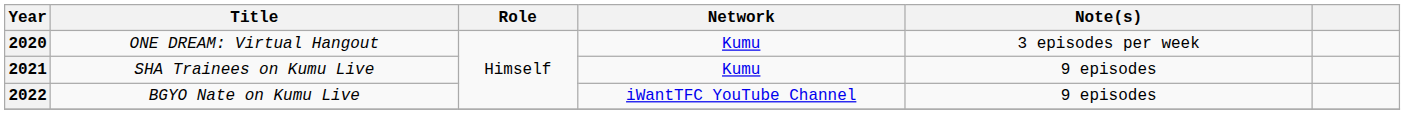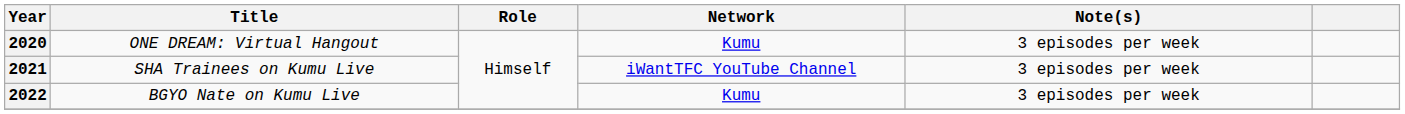2021 | Network: Kumu -> iWantTFC YouTube Channel
2021 | Note(s): 9 episodes -> 3 episodes per week
2022 | Network: iWantTFC YouTube Channel -> Kumu
2022 | Note(s): 9 episodes -> 3 episodes per week
